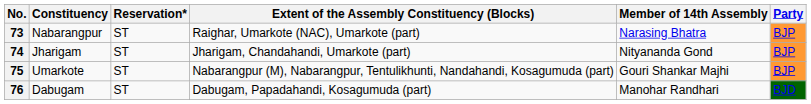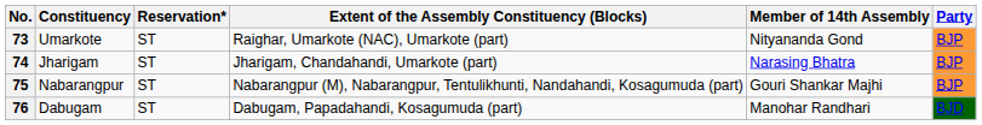73 | Constituency: Nabarangpur -> Umarkote
73 | Member of 14th Assembly: Narasing Bhatra -> Nityananda Gond
74 | Member of 14th Assembly: Nityananda Gond -> Narasing Bhatra
75 | Constituency: Umarkote -> Nabarangpur
